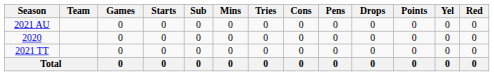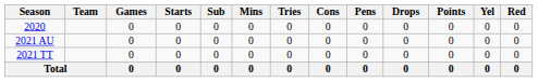rows swapped: 2020 <-> 2021 AU
